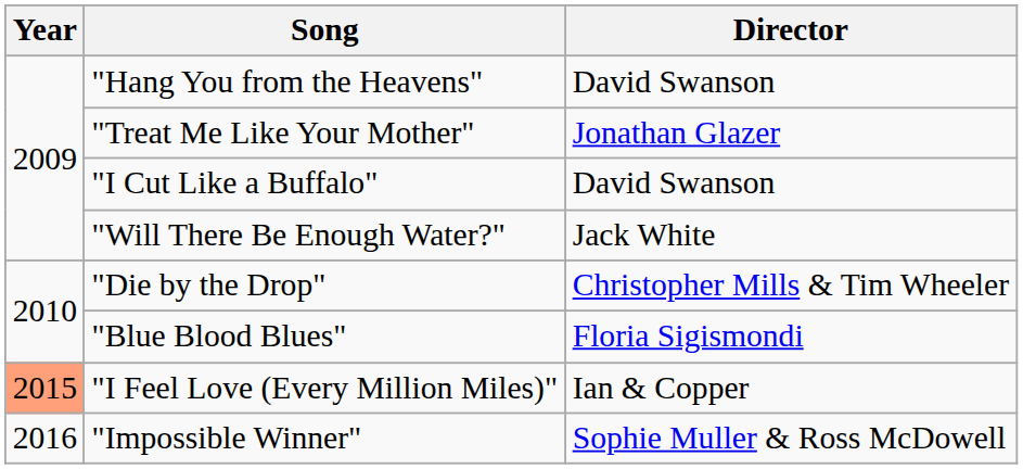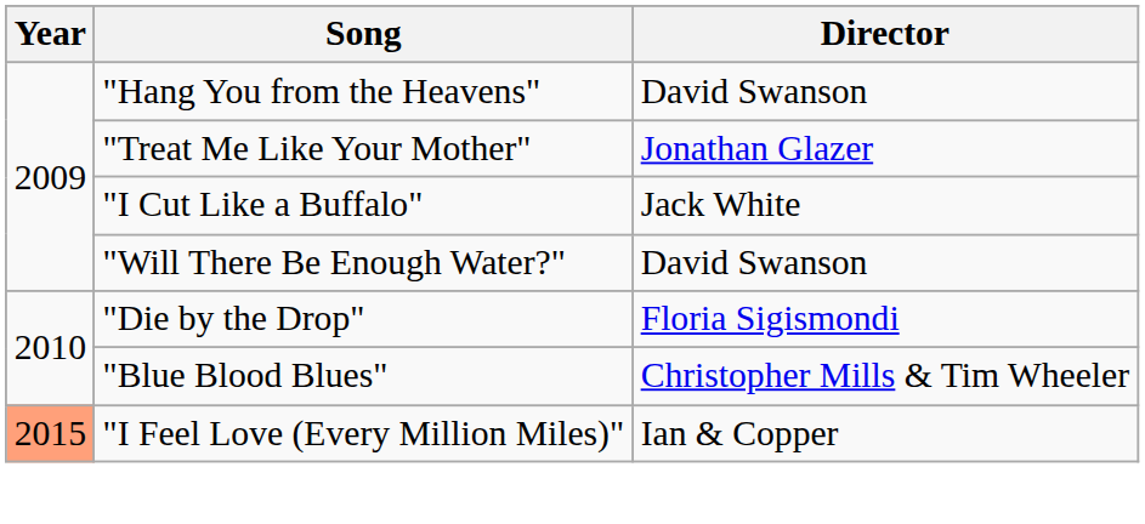"I Cut Like a Buffalo" | Director: David Swanson -> Jack White
"Will There Be Enough Water?" | Director: Jack White -> David Swanson
"Die by the Drop" | Director: Christopher Mills & Tim Wheeler -> Floria Sigismondi
"Blue Blood Blues" | Director: Floria Sigismondi -> Christopher Mills & Tim Wheeler
- row: 2016 | "Impossible Winner" | Sophie Muller & Ross McDowell
